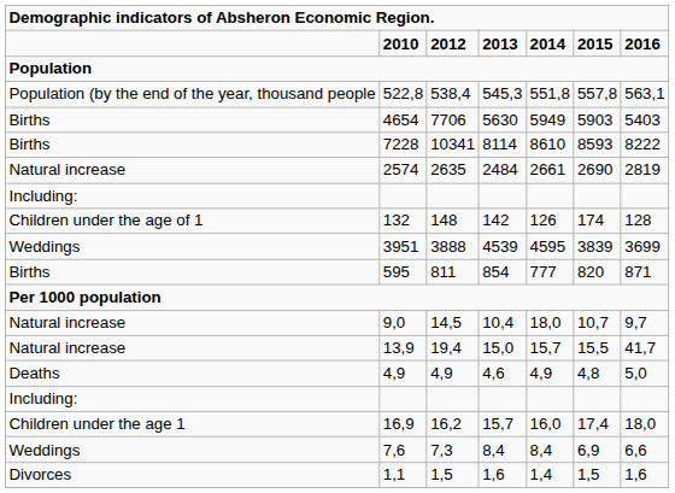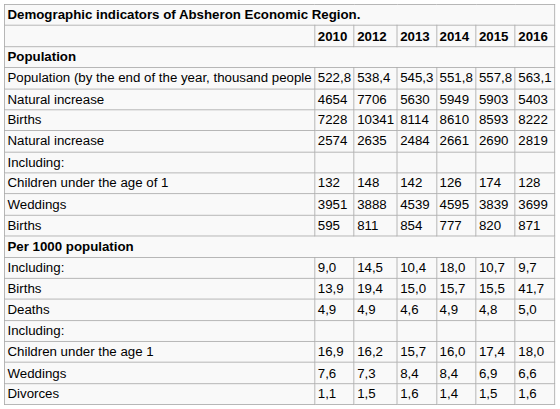4654 | column 1: Births -> Natural increase
9,0 | column 1: Natural increase -> Including:
13,9 | column 1: Natural increase -> Births
